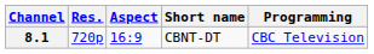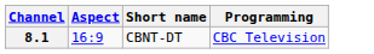- column: Res. | 720p
